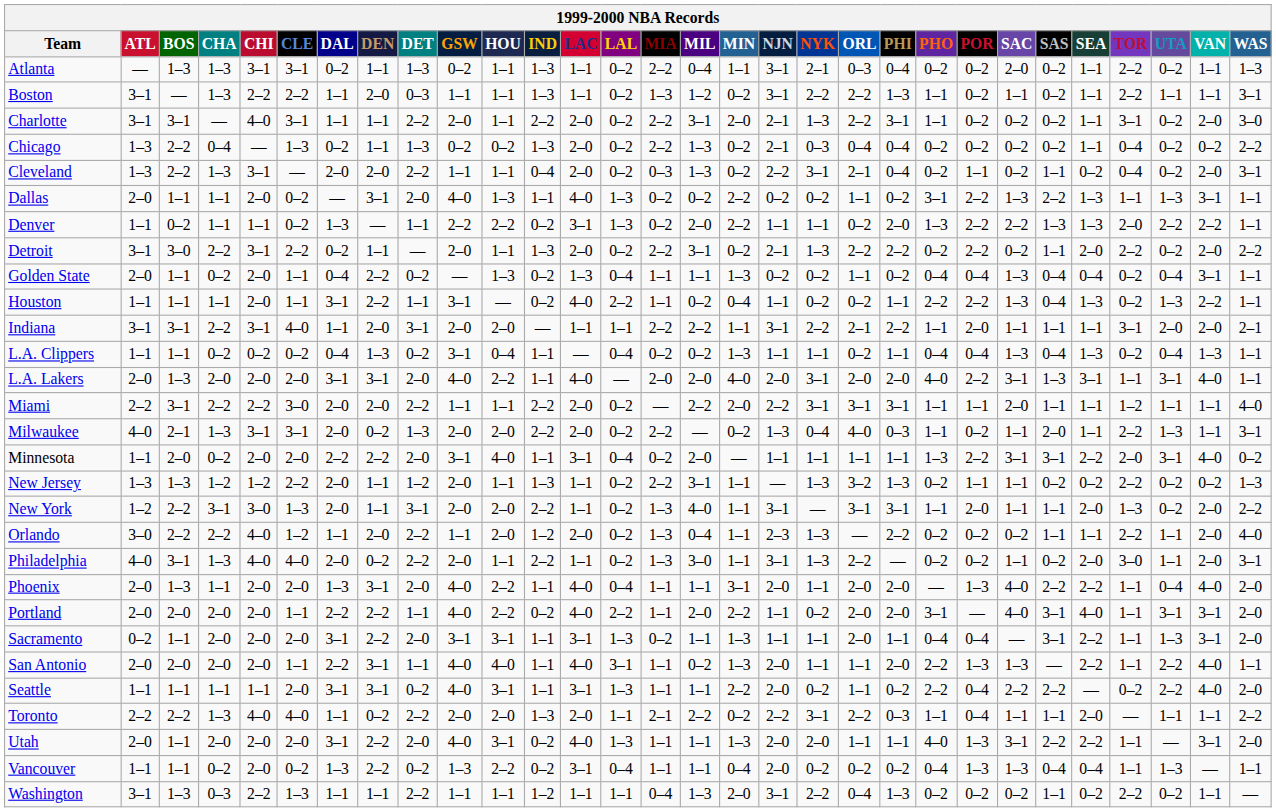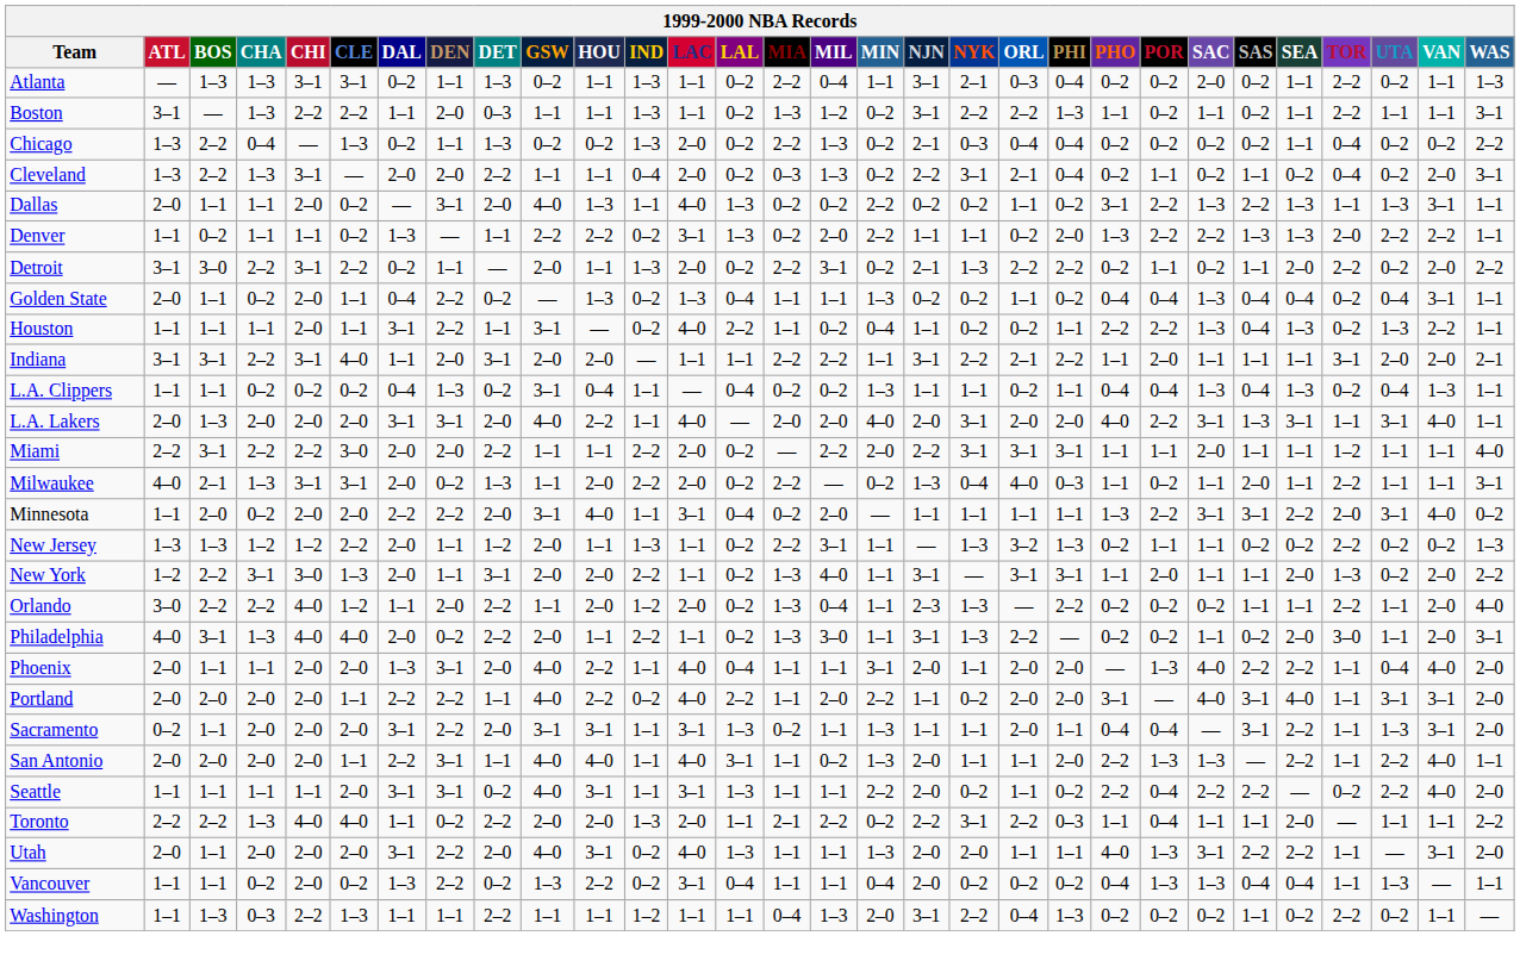- row: Charlotte | 3–1 | 3–1 | — | 4–0 | 3–1 | 1–1 | 1–1 | 2–2 | 2–0 | 1–1 | 2–2 | 2–0 | 0–2 | 2–2 | 3–1 | 2–0 | 2–1 | 1–3 | 2–2 | 3–1 | 1–1 | 0–2 | 0–2 | 0–2 | 1–1 | 3–1 | 0–2 | 2–0 | 3–0
Detroit | POR: 2–2 -> 1–1
Milwaukee | GSW: 2–0 -> 1–1
Milwaukee | UTA: 1–3 -> 1–1
Phoenix | BOS: 1–3 -> 1–1
Washington | ATL: 3–1 -> 1–1
